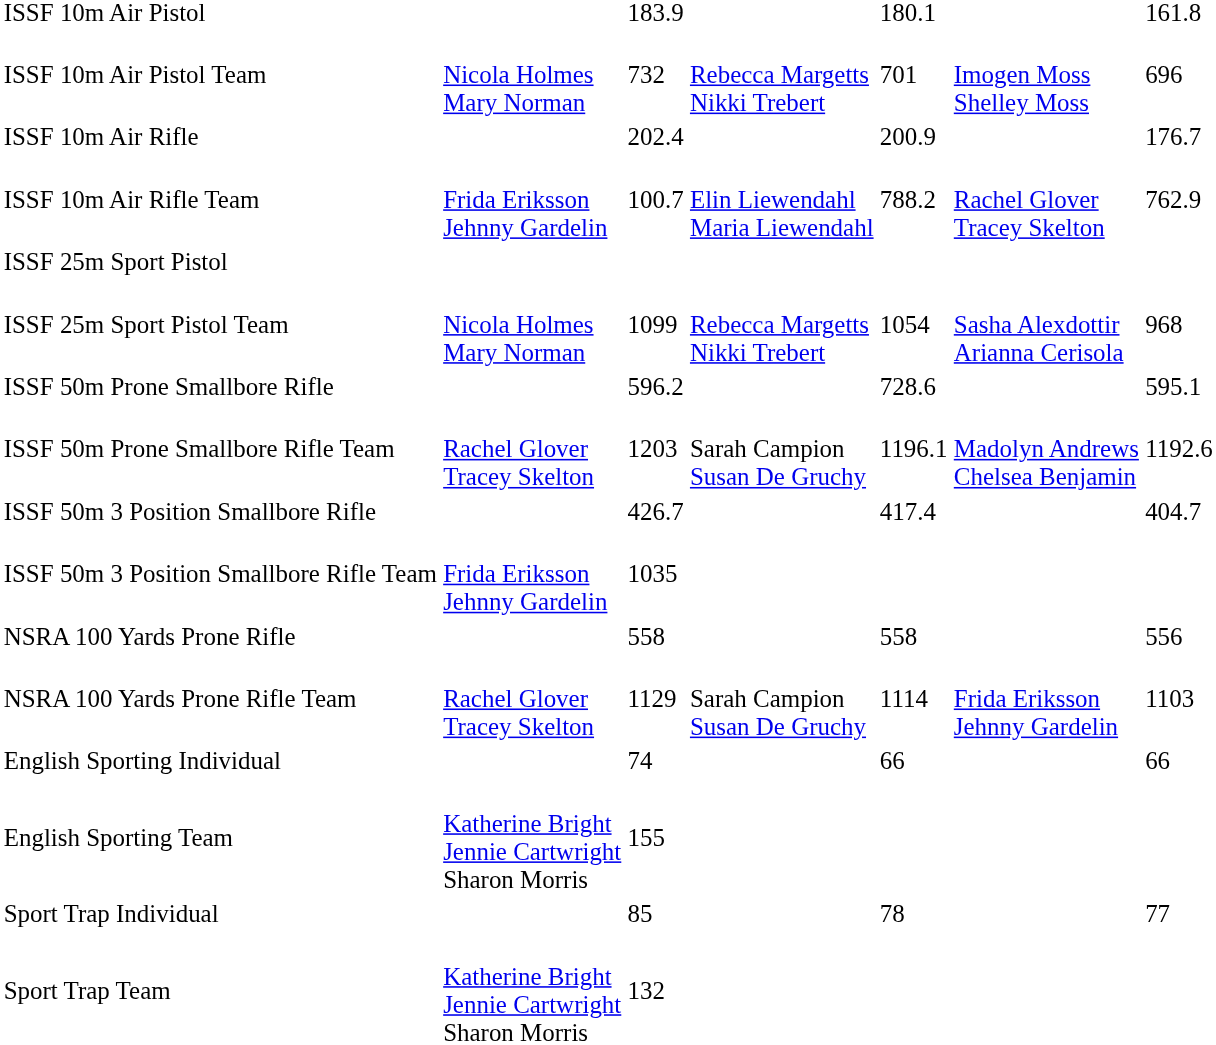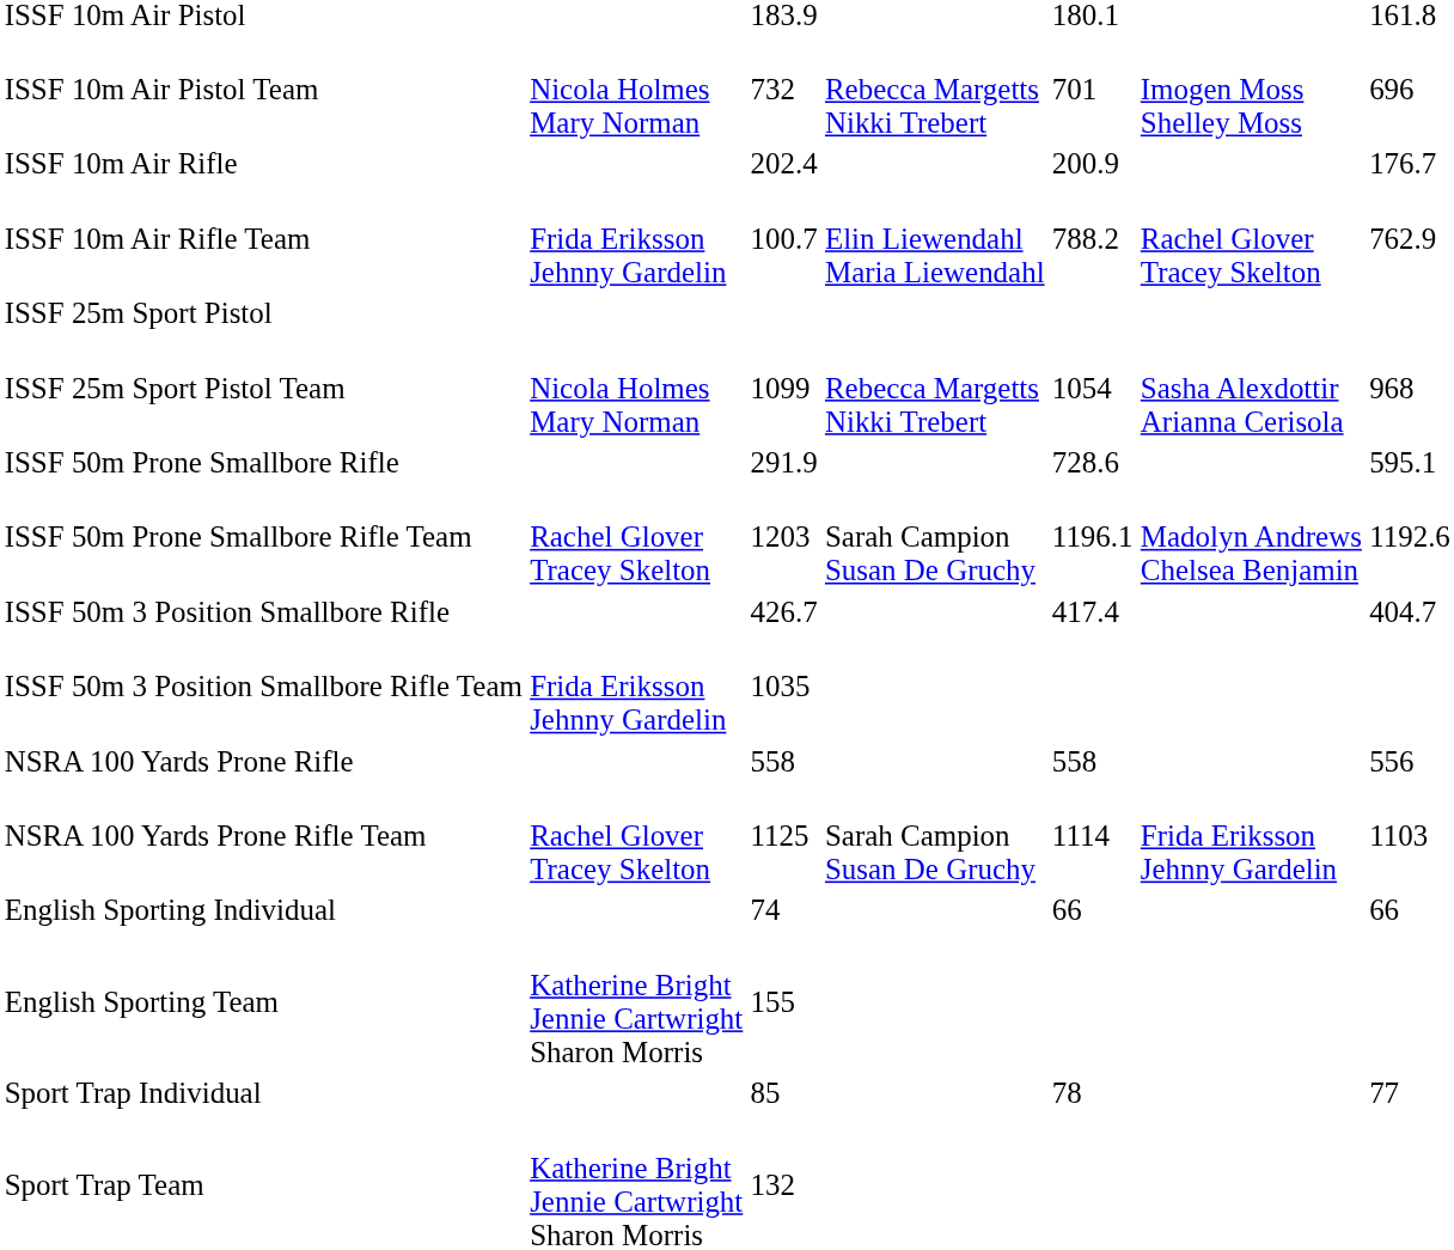ISSF 50m Prone Smallbore Rifle | column 3: 596.2 -> 291.9
NSRA 100 Yards Prone Rifle Team | column 3: 1129 -> 1125
